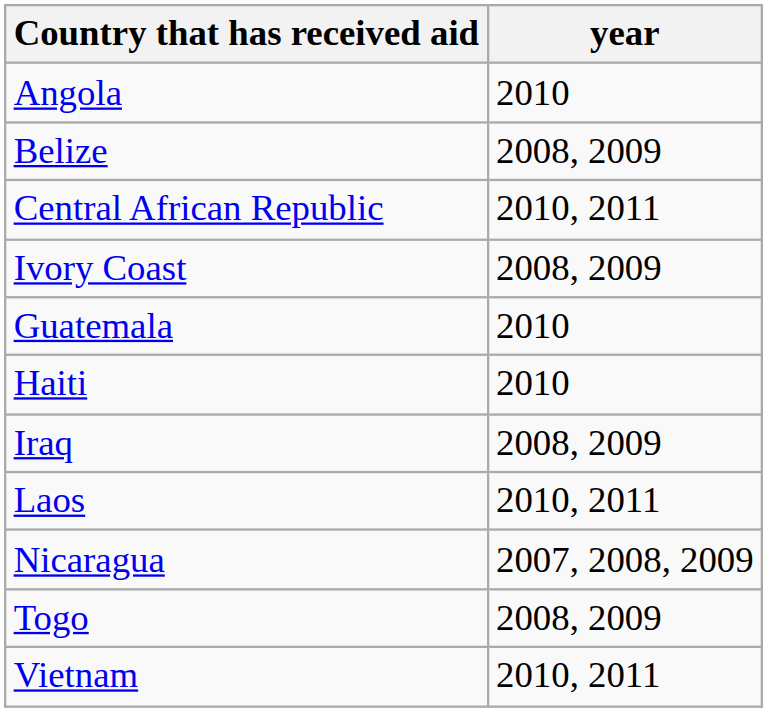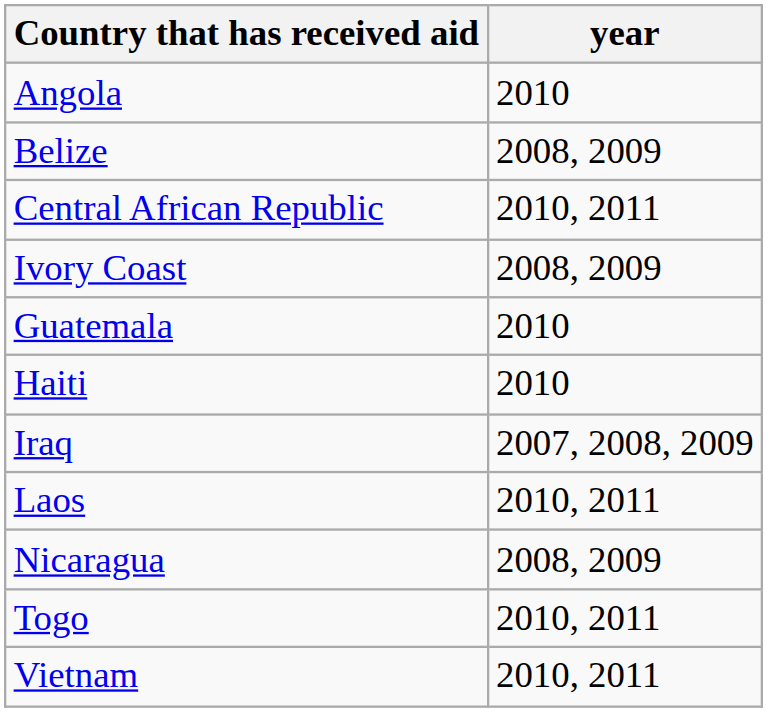Iraq | year: 2008, 2009 -> 2007, 2008, 2009
Nicaragua | year: 2007, 2008, 2009 -> 2008, 2009
Togo | year: 2008, 2009 -> 2010, 2011
